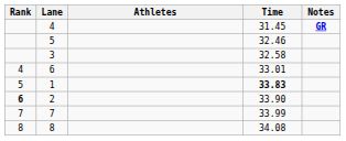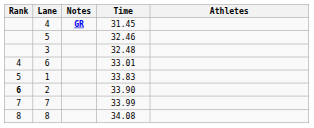columns swapped: Athletes <-> Notes
3 | Time: 32.58 -> 32.48
1 | Time: bold -> normal
